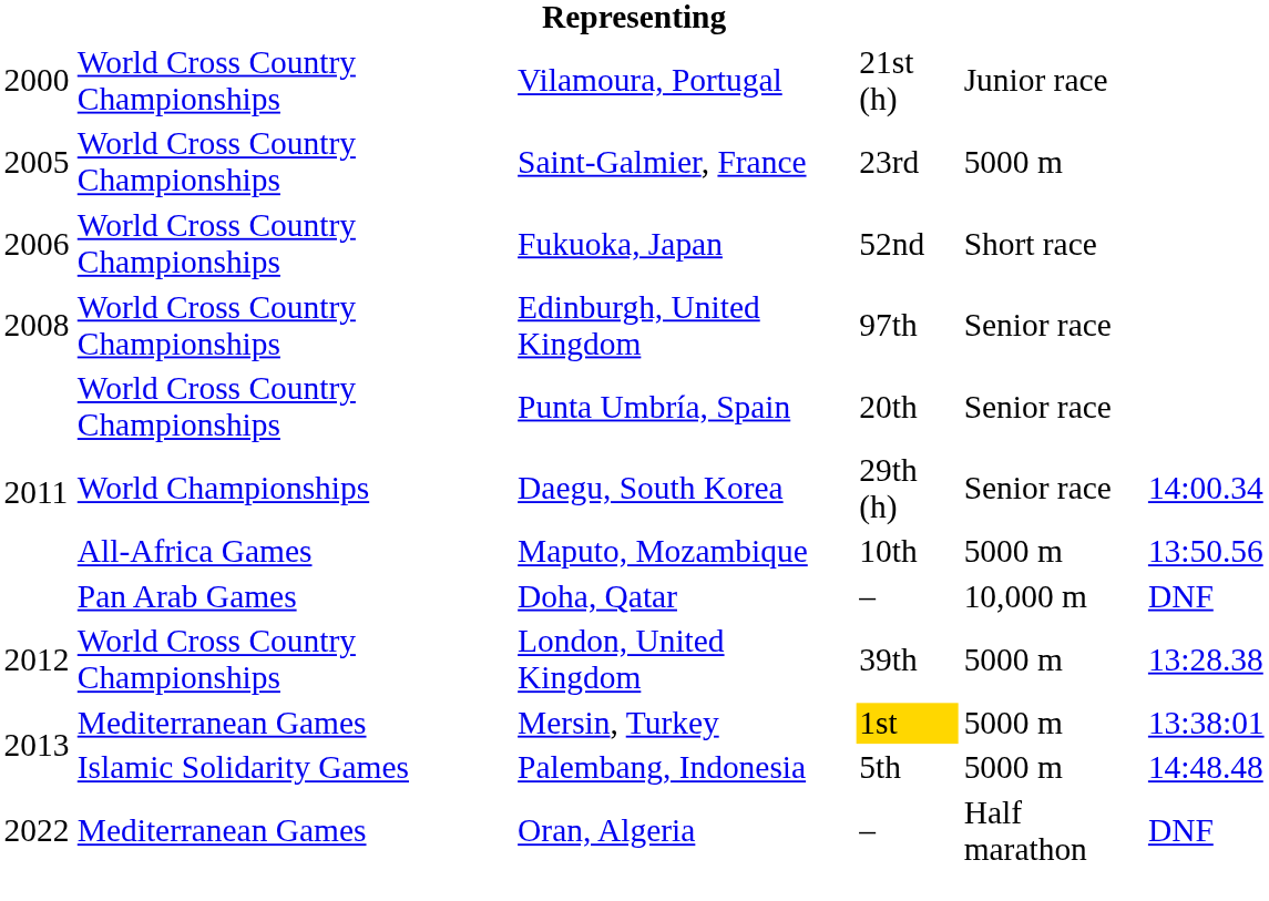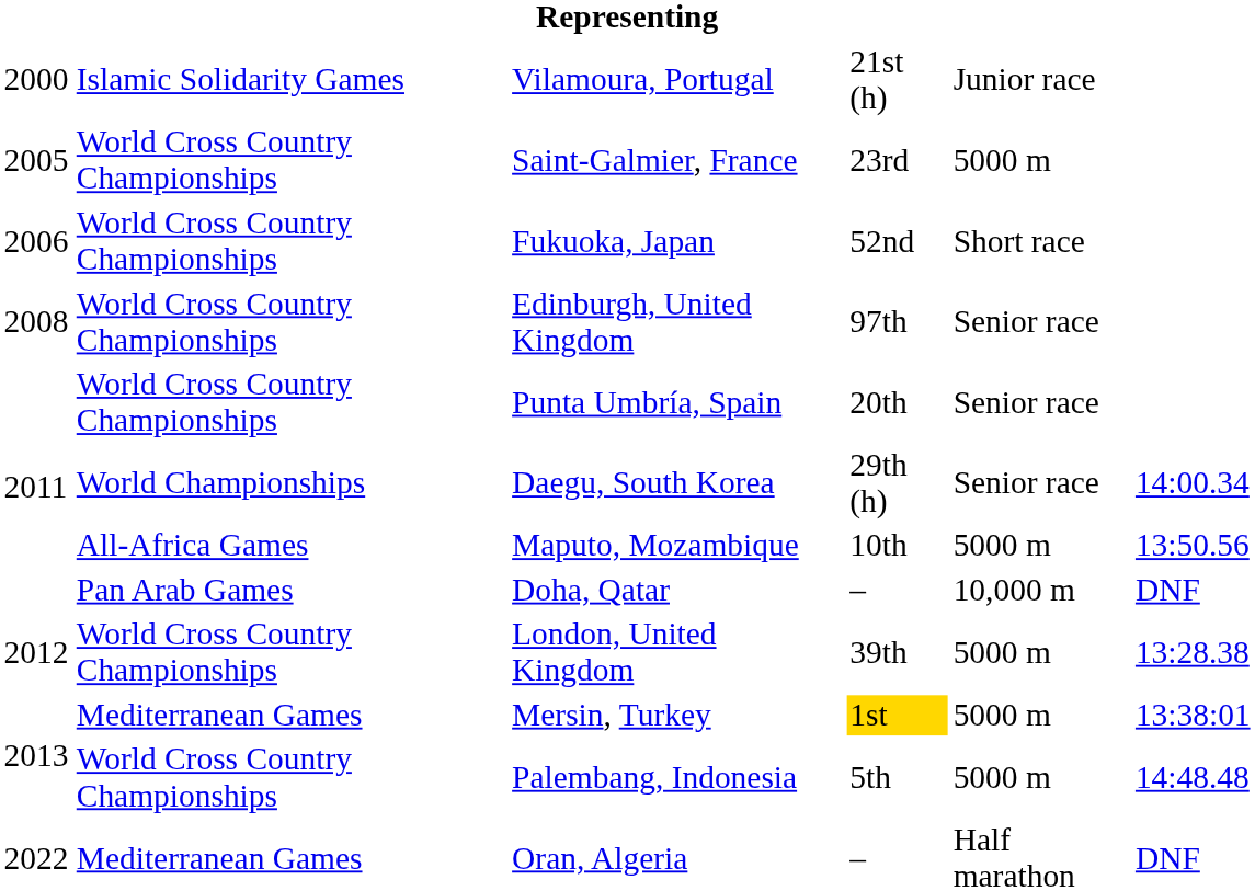Vilamoura, Portugal | column 2: World Cross Country Championships -> Islamic Solidarity Games
Palembang, Indonesia | column 2: Islamic Solidarity Games -> World Cross Country Championships
